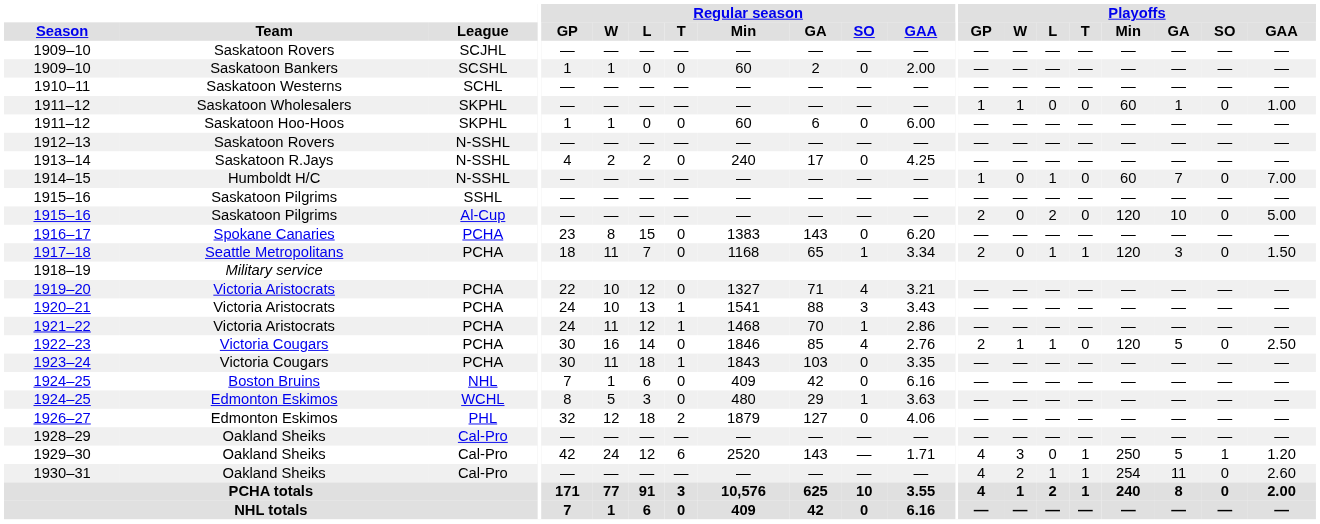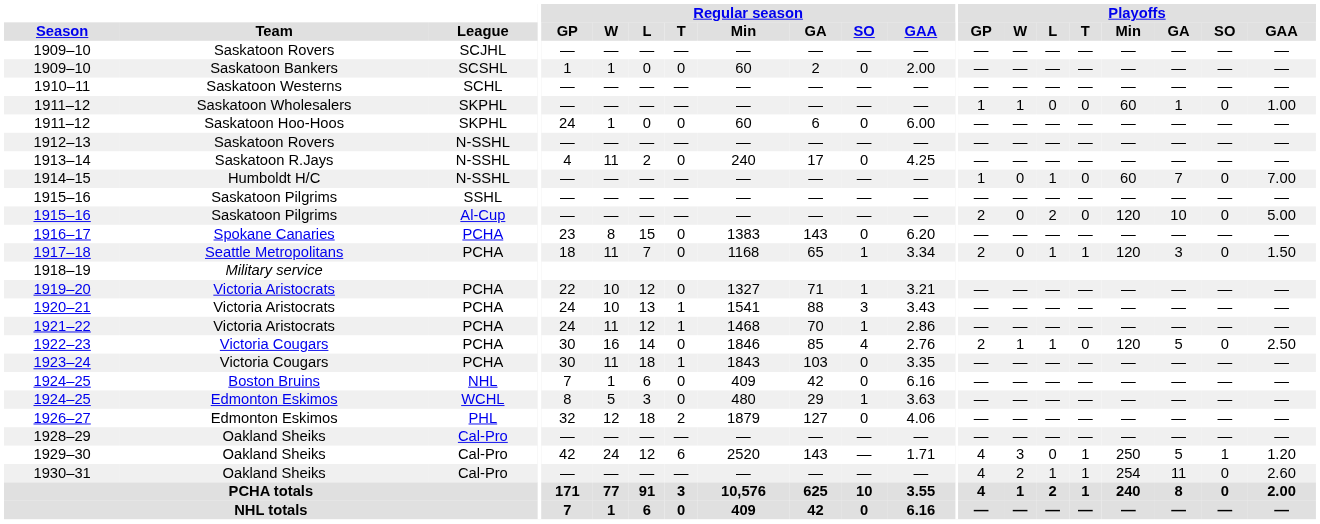1911–12 / Saskatoon Hoo-Hoos | Regular season / GP: 1 -> 24
1913–14 | Regular season / W: 2 -> 11
1919–20 | Regular season / SO: 4 -> 1
